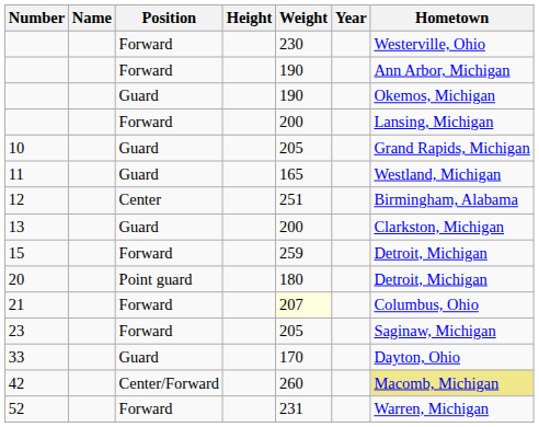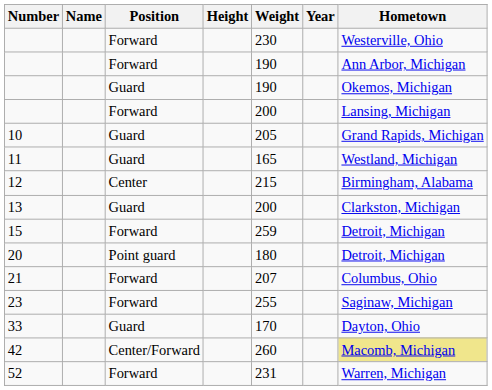12 | Weight: 251 -> 215
21 | Weight: lightyellow background -> no background
23 | Weight: 205 -> 255
